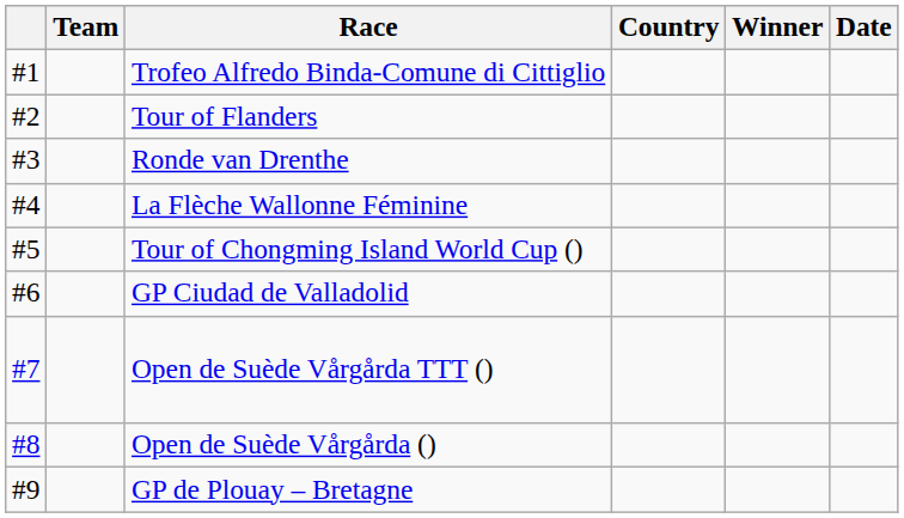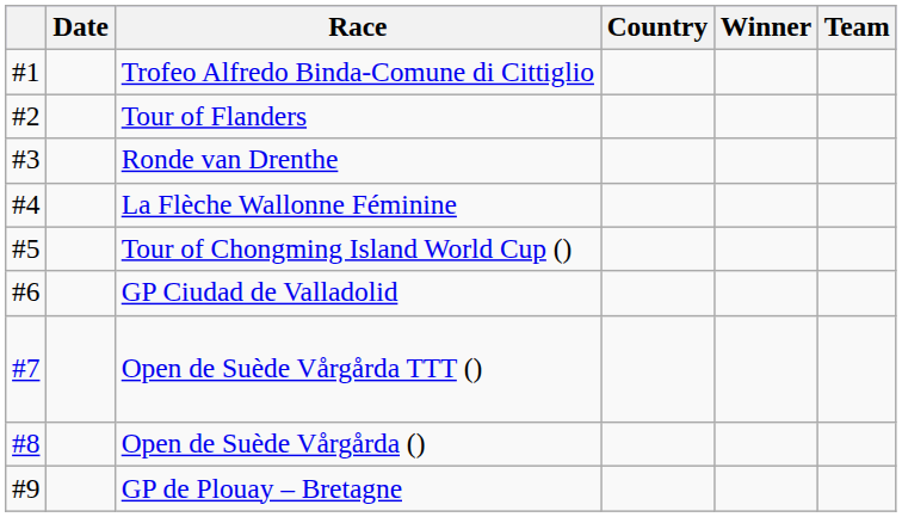columns swapped: Date <-> Team
